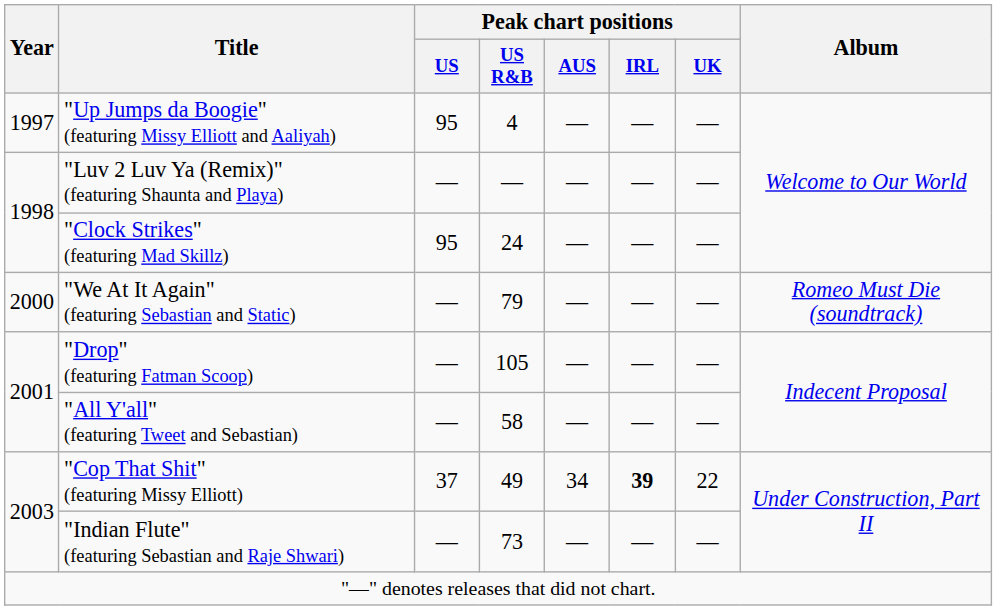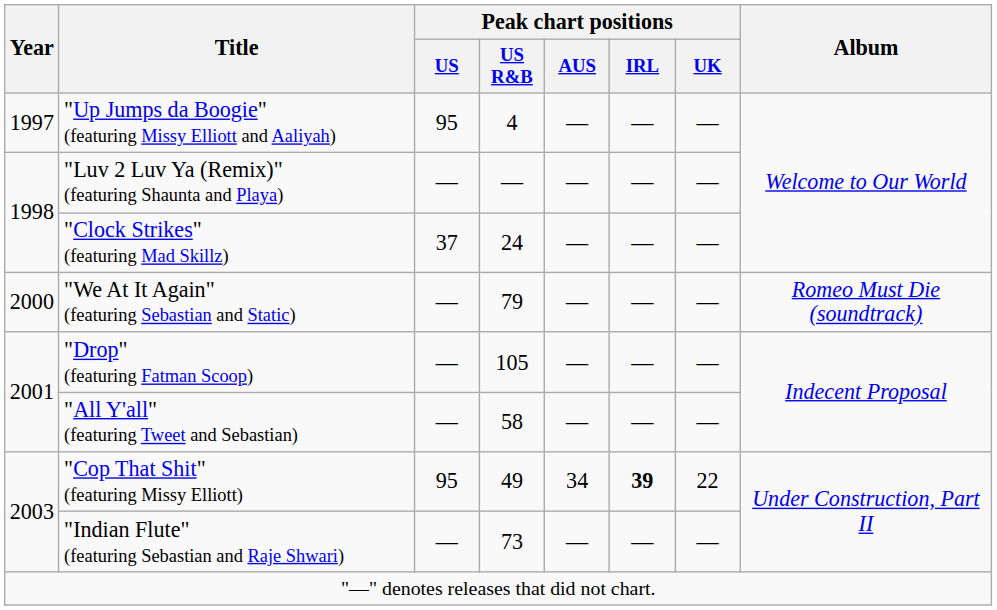"Clock Strikes" (featuring Mad Skillz) | Peak chart positions / US: 95 -> 37
"Cop That Shit" (featuring Missy Elliott) | Peak chart positions / US: 37 -> 95
